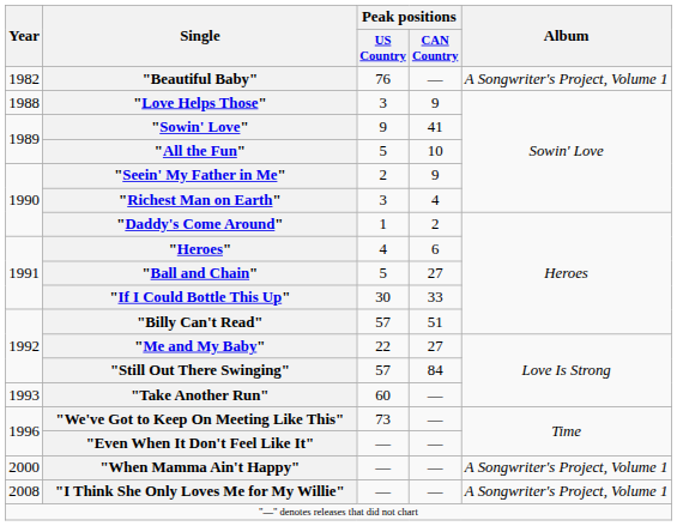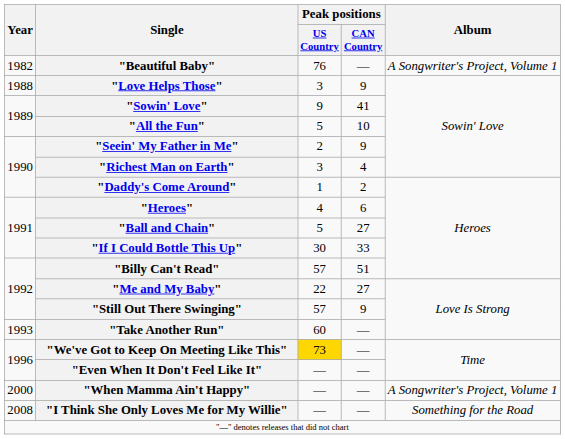"Still Out There Swinging" | Peak positions / CAN Country: 84 -> 9
"We've Got to Keep On Meeting Like This" | Peak positions / US Country: no background -> gold background
"I Think She Only Loves Me for My Willie" | Album: A Songwriter's Project, Volume 1 -> Something for the Road
